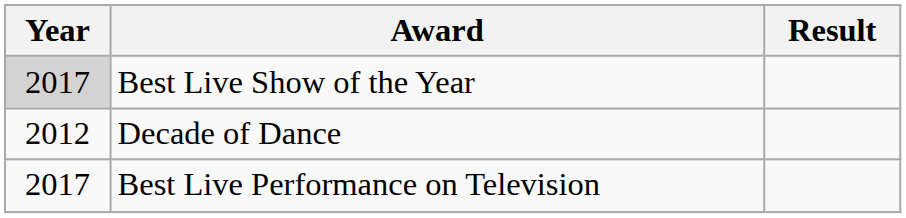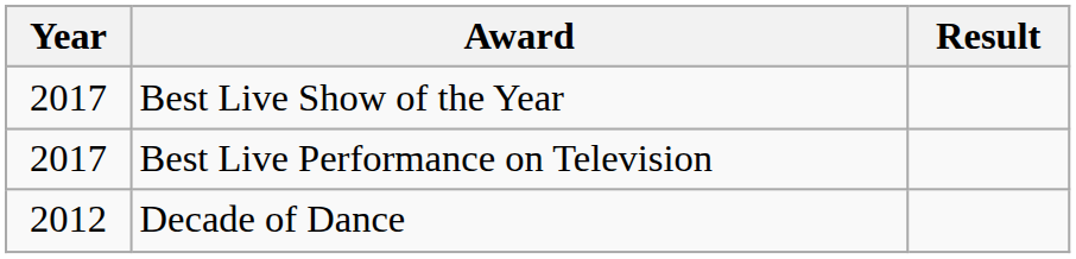Best Live Show of the Year | Year: lightgrey background -> no background
rows swapped: Best Live Performance on Television <-> Decade of Dance
